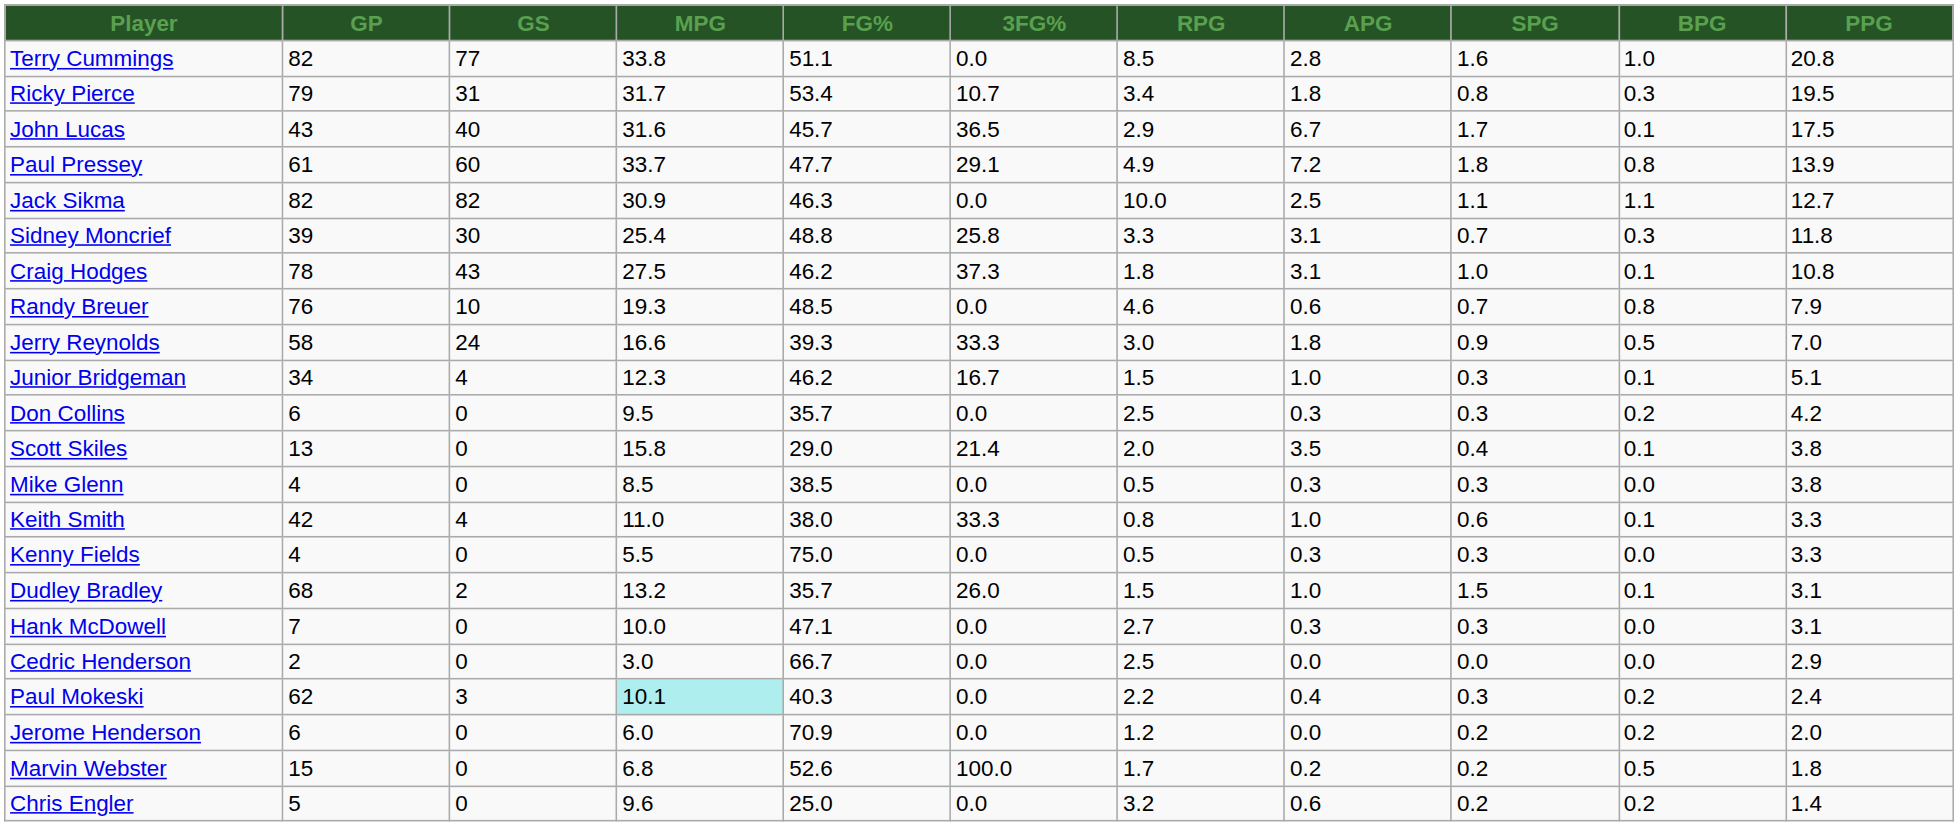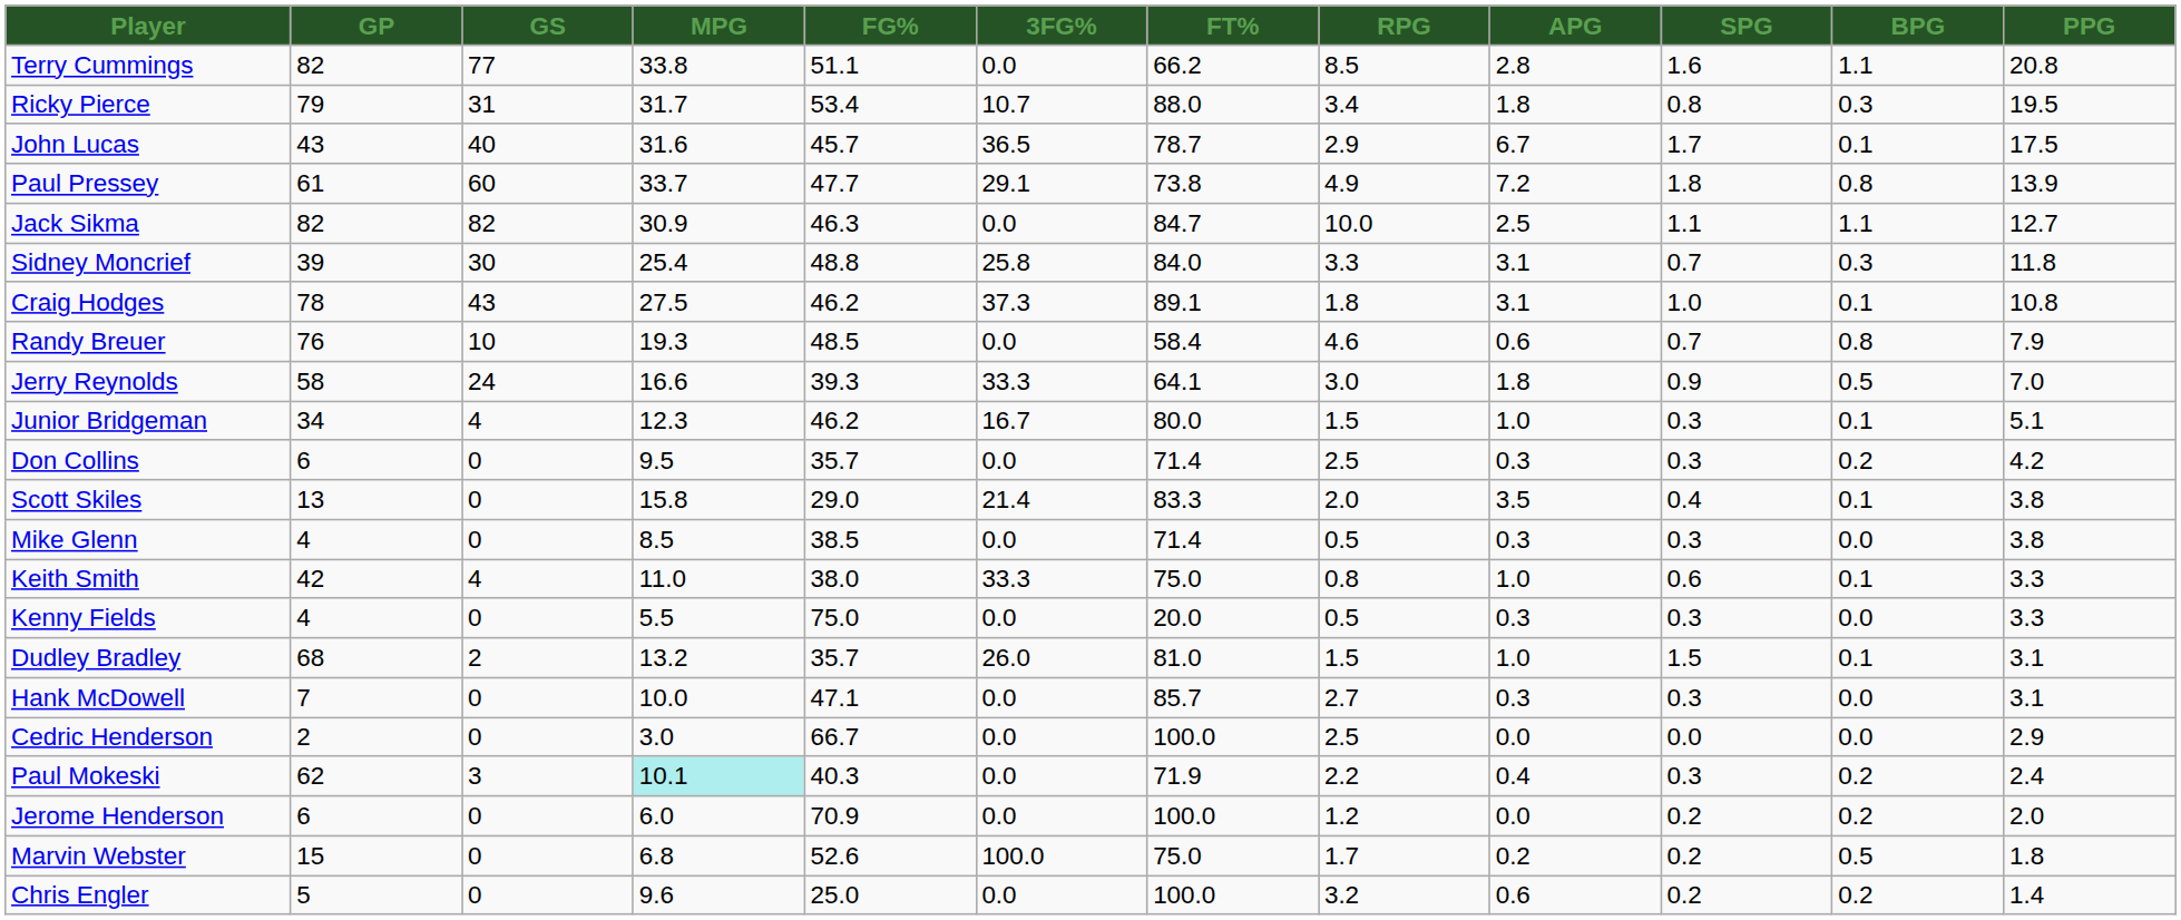+ column: FT% | 66.2 | 88.0 | 78.7 | 73.8 | 84.7 | 84.0 | 89.1 | 58.4 | 64.1 | 80.0 | 71.4 | 83.3 | 71.4 | 75.0 | 20.0 | 81.0 | 85.7 | 100.0 | 71.9 | 100.0 | 75.0 | 100.0
Terry Cummings | BPG: 1.0 -> 1.1
